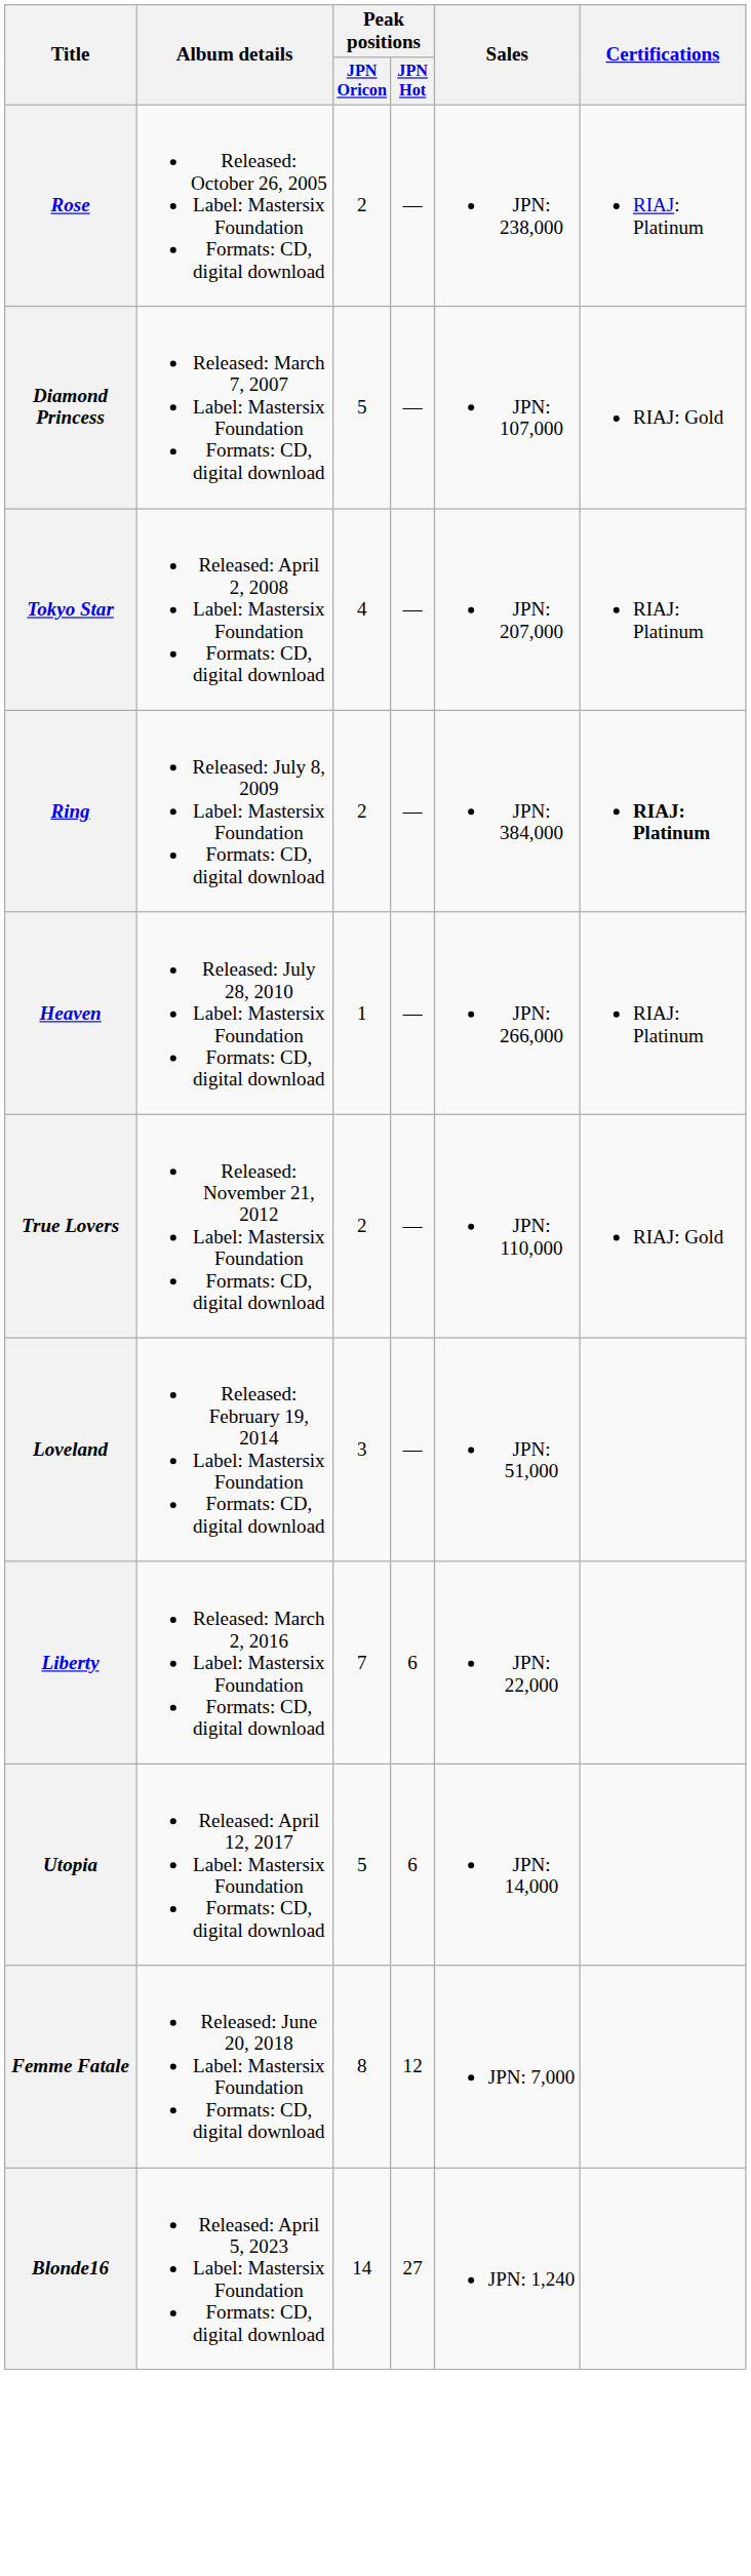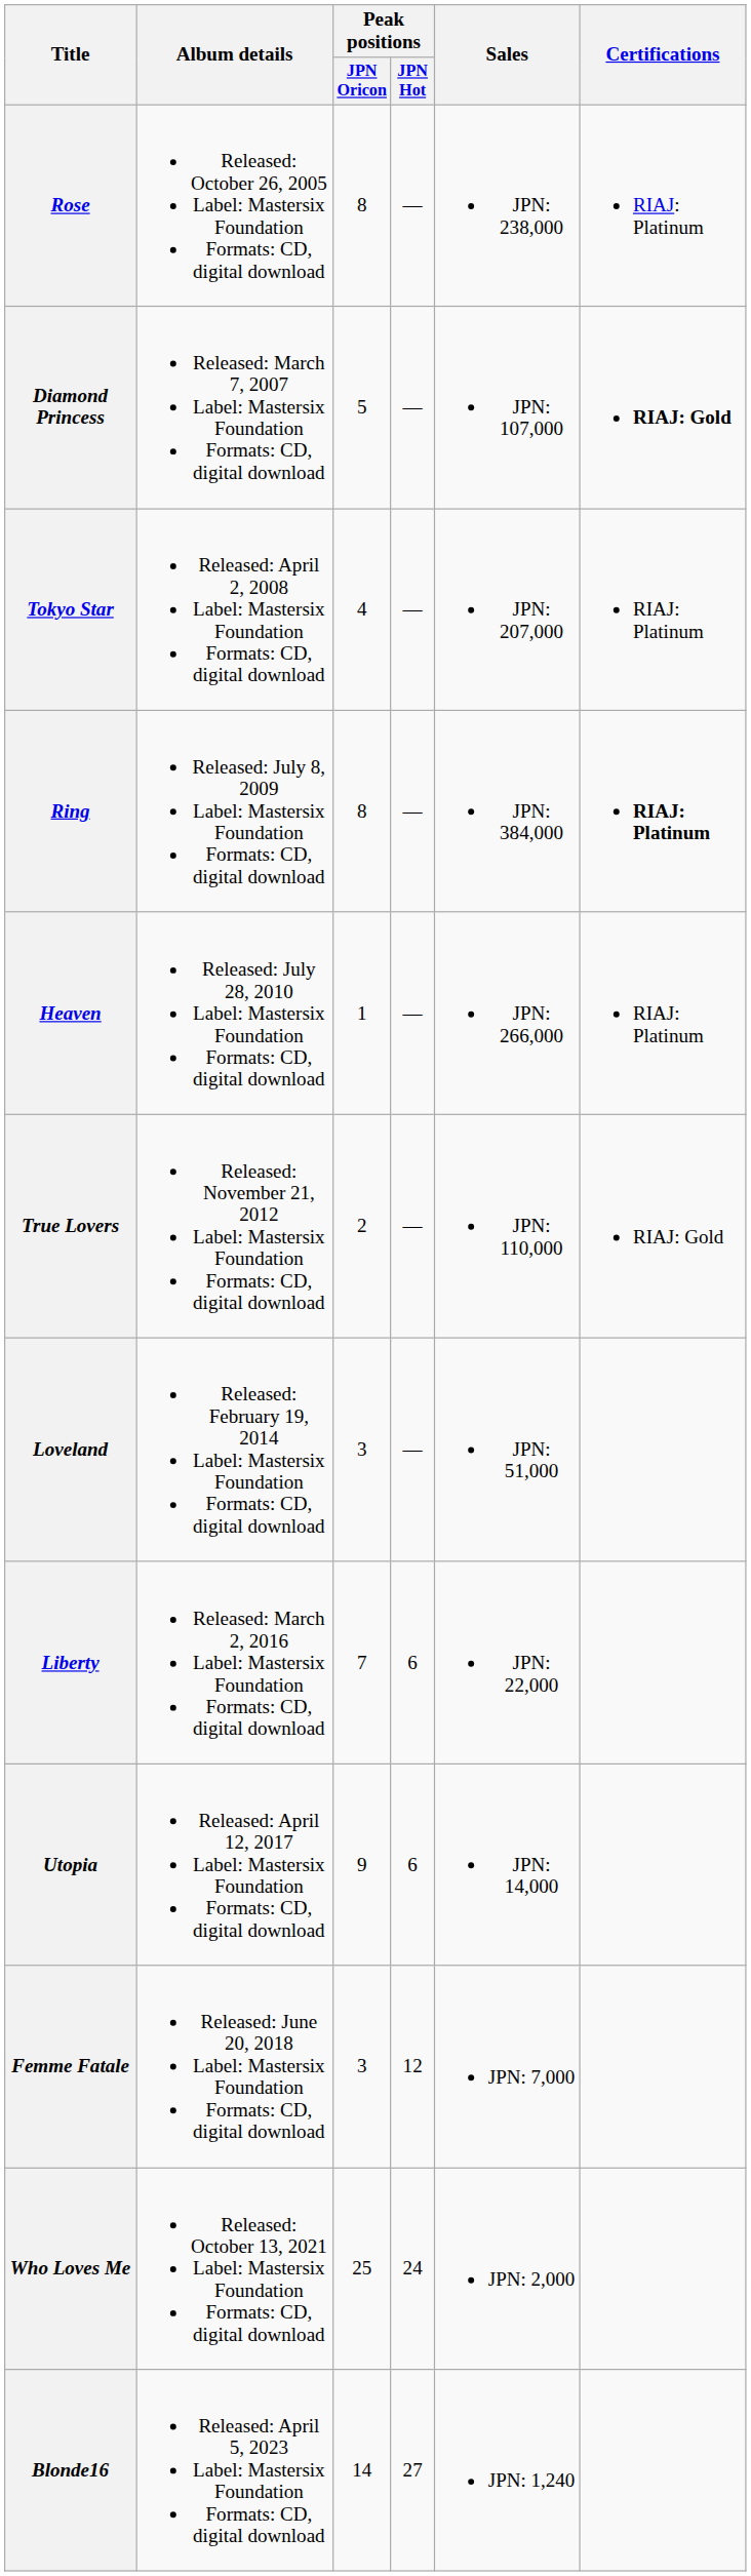Rose | Peak positions / JPN Oricon: 2 -> 8
Diamond Princess | Certifications: normal -> bold
Ring | Peak positions / JPN Oricon: 2 -> 8
Utopia | Peak positions / JPN Oricon: 5 -> 9
Femme Fatale | Peak positions / JPN Oricon: 8 -> 3
+ row: Who Loves Me | Released: October 13, 2021 Label: Mastersix Foundation Formats: CD, digital download | 25 | 24 | JPN: 2,000
